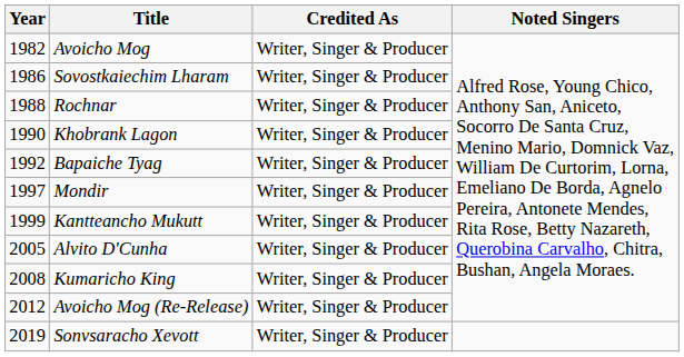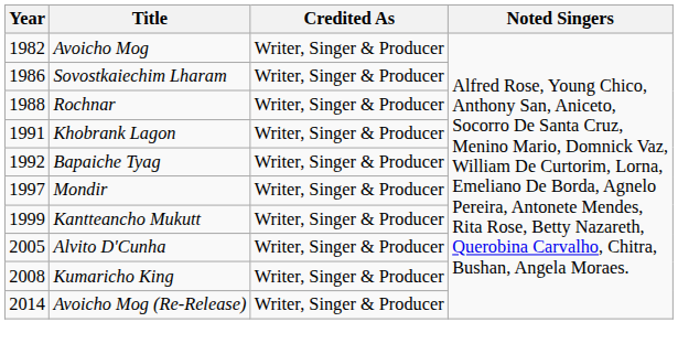Khobrank Lagon | Year: 1990 -> 1991
Avoicho Mog (Re-Release) | Year: 2012 -> 2014
- row: 2019 | Sonvsaracho Xevott | Writer, Singer & Producer
